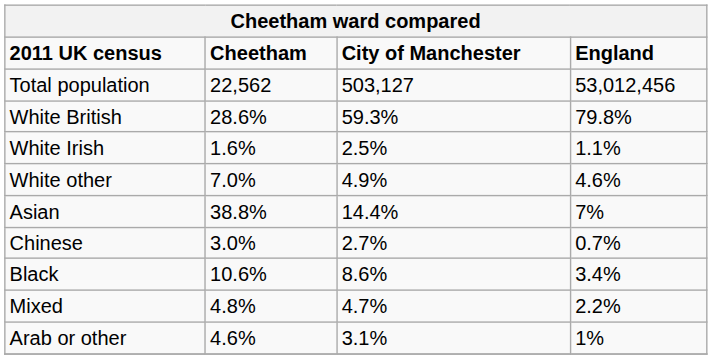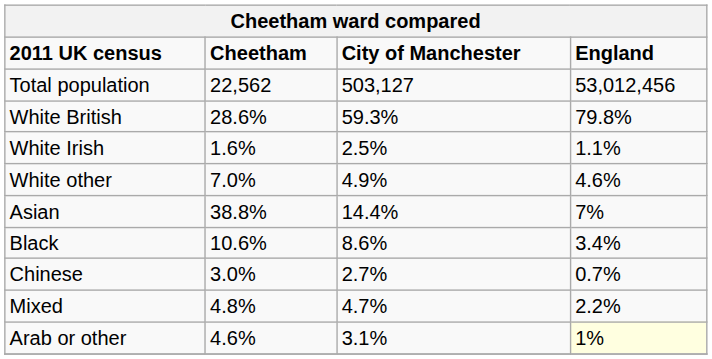rows swapped: Black <-> Chinese
Arab or other | England: no background -> lightyellow background
